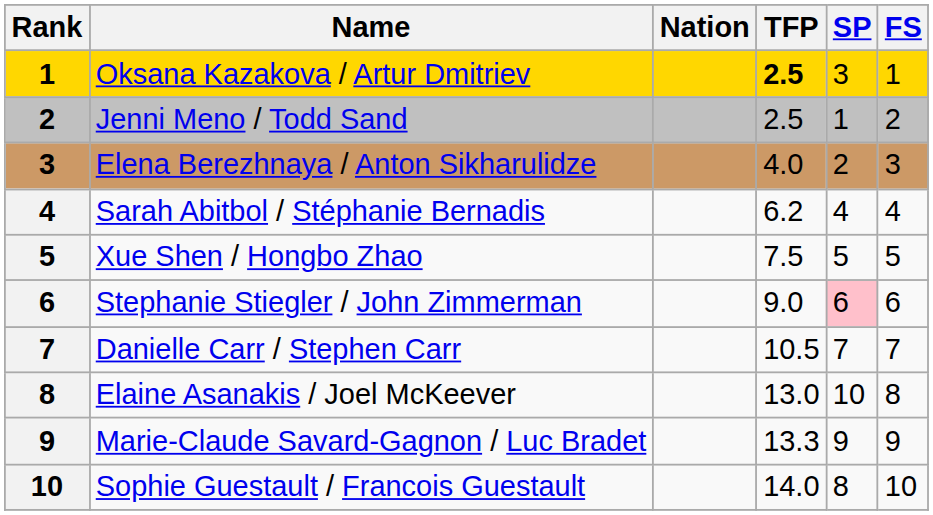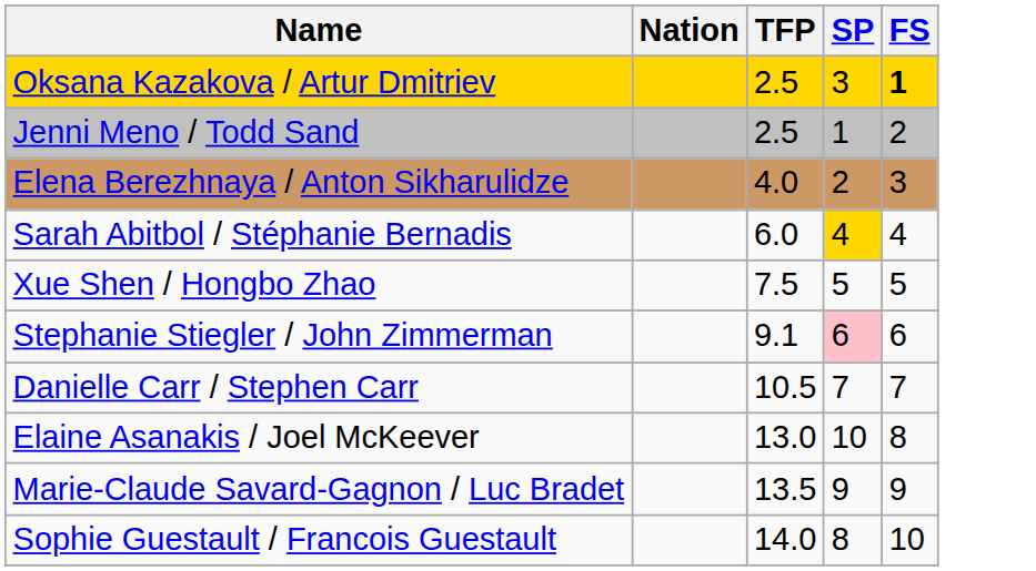- column: Rank | 1 | 2 | 3 | 4 | 5 | 6 | 7 | 8 | 9 | 10
Oksana Kazakova / Artur Dmitriev | TFP: bold -> normal
Oksana Kazakova / Artur Dmitriev | FS: normal -> bold
Sarah Abitbol / Stéphanie Bernadis | TFP: 6.2 -> 6.0
Sarah Abitbol / Stéphanie Bernadis | SP: no background -> gold background
Stephanie Stiegler / John Zimmerman | TFP: 9.0 -> 9.1
Marie-Claude Savard-Gagnon / Luc Bradet | TFP: 13.3 -> 13.5
